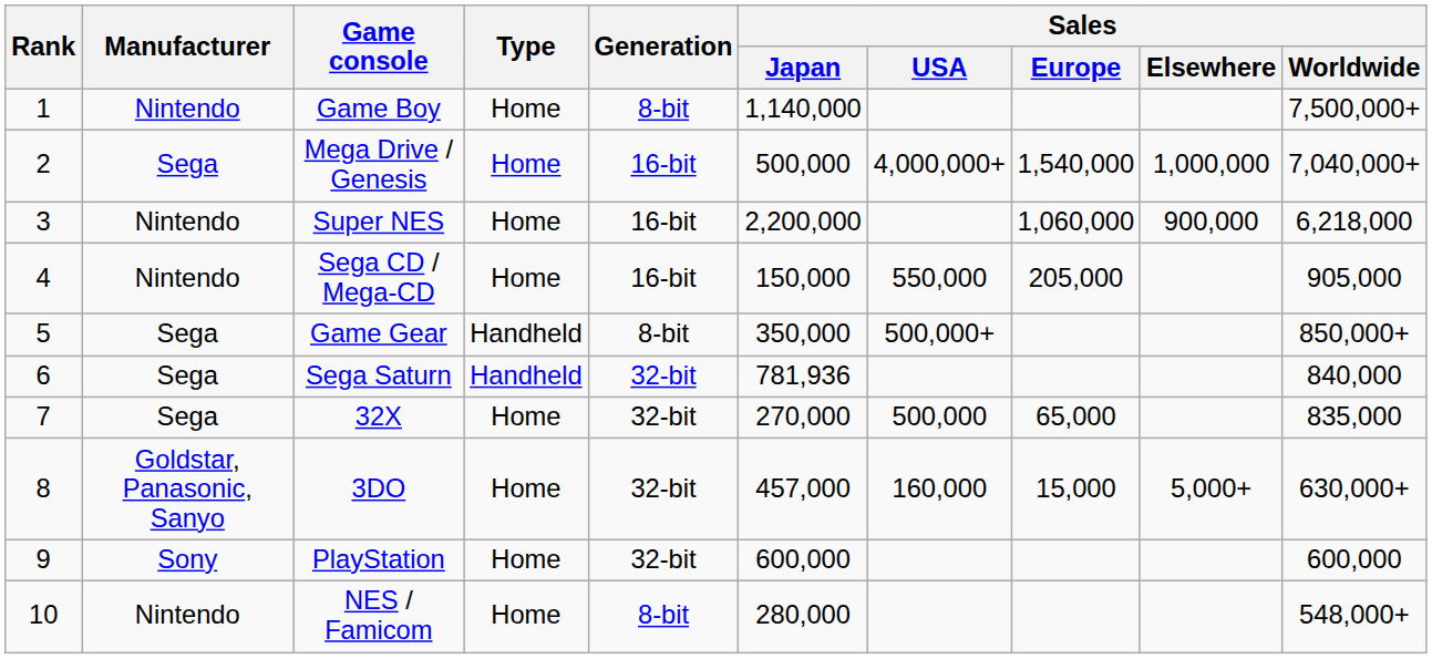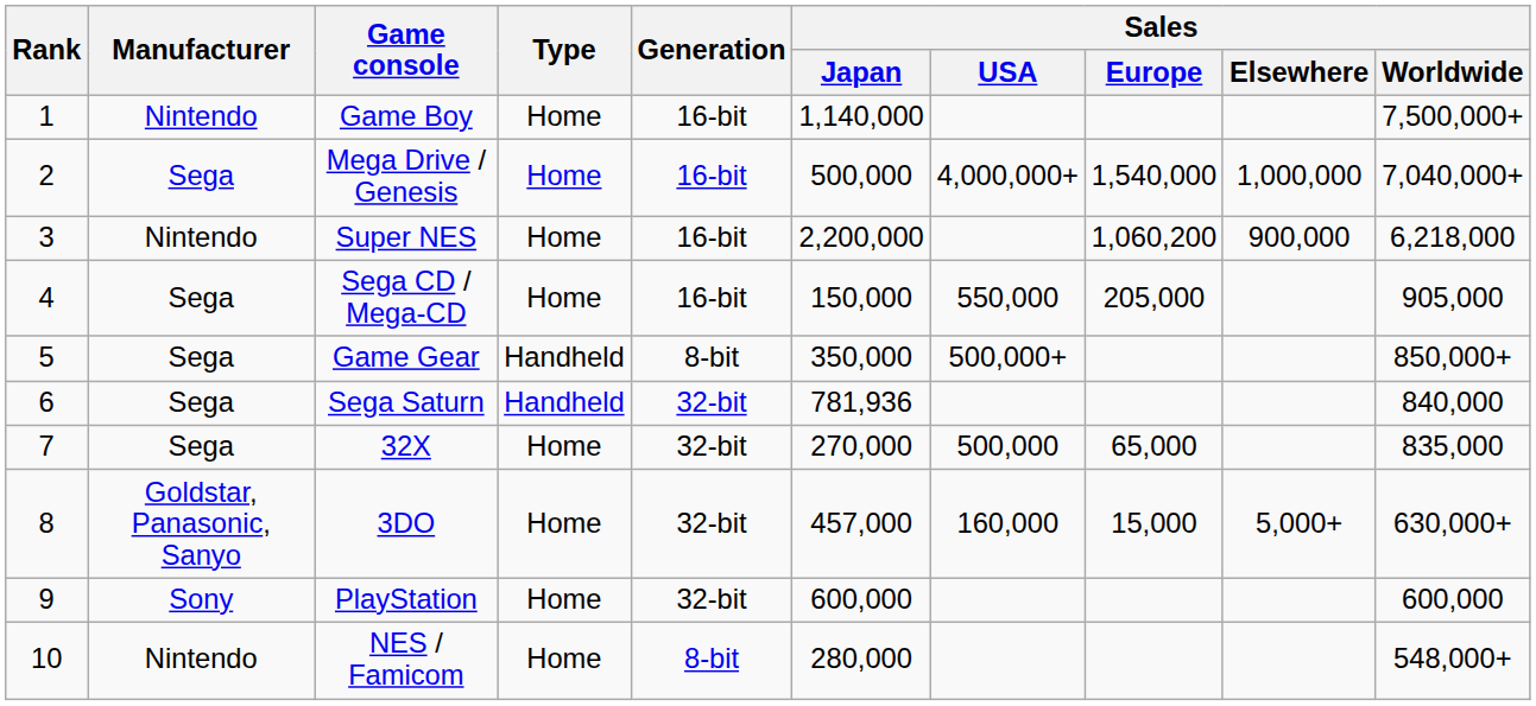Game Boy | Generation: 8-bit -> 16-bit
Super NES | Sales / Europe: 1,060,000 -> 1,060,200
Sega CD / Mega-CD | Manufacturer: Nintendo -> Sega
